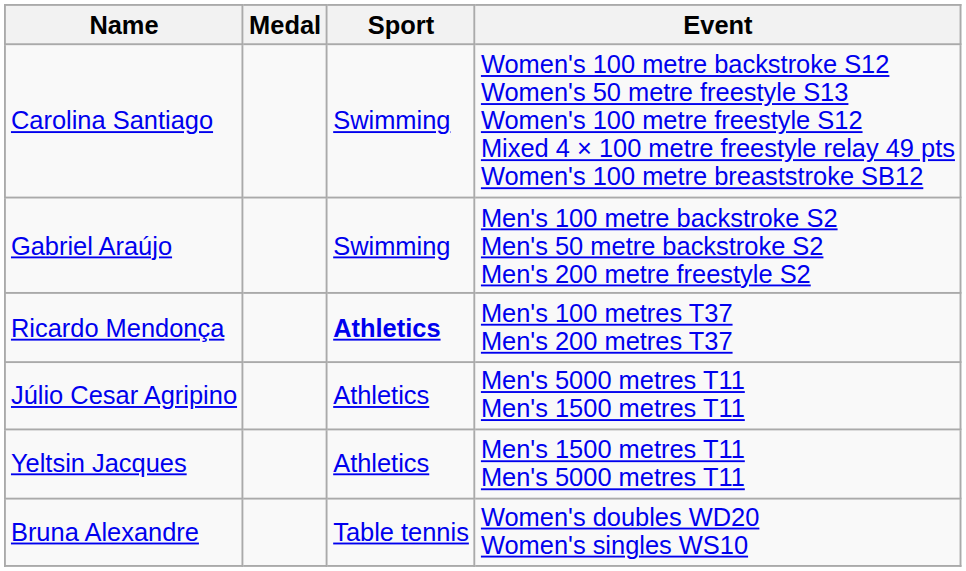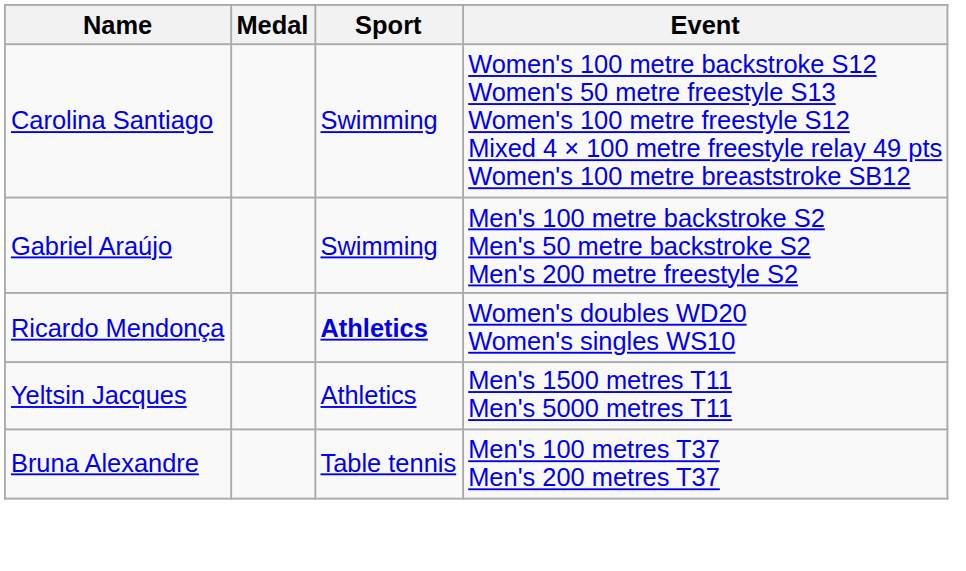Ricardo Mendonça | Event: Men's 100 metres T37 Men's 200 metres T37 -> Women's doubles WD20 Women's singles WS10
- row: Júlio Cesar Agripino | Athletics | Men's 5000 metres T11 Men's 1500 metres T11
Bruna Alexandre | Event: Women's doubles WD20 Women's singles WS10 -> Men's 100 metres T37 Men's 200 metres T37
